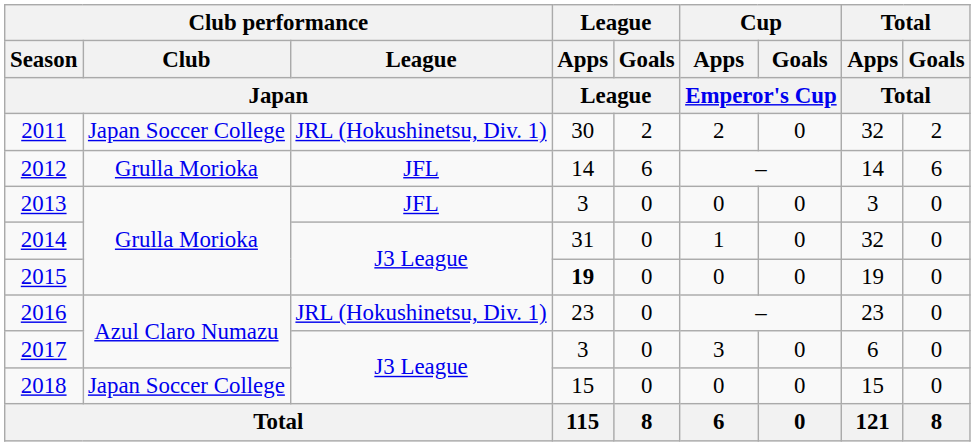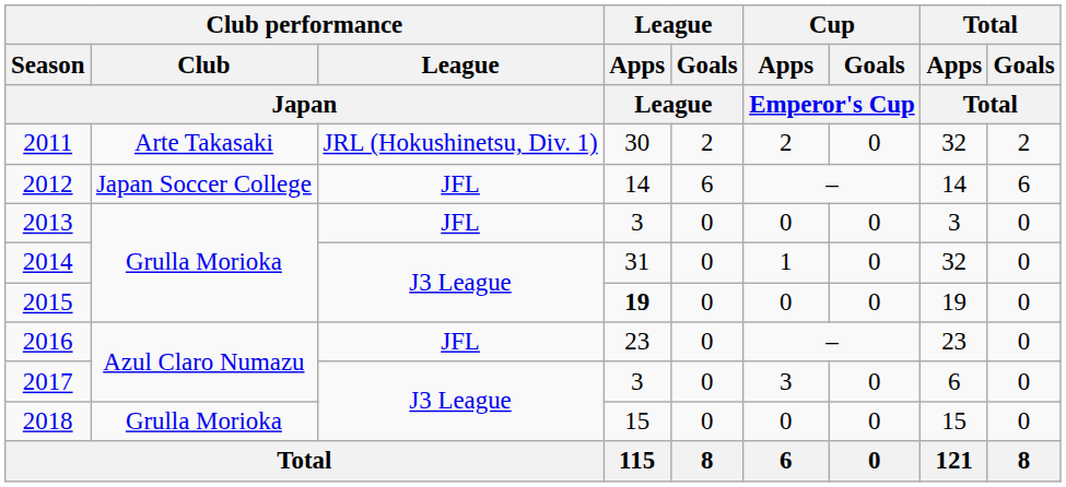2011 | Club performance / Club / Japan: Japan Soccer College -> Arte Takasaki
2012 | Club performance / Club / Japan: Grulla Morioka -> Japan Soccer College
2016 | Club performance / League / Japan: JRL (Hokushinetsu, Div. 1) -> JFL
2018 | Club performance / Club / Japan: Japan Soccer College -> Grulla Morioka
